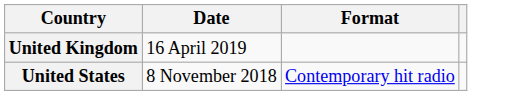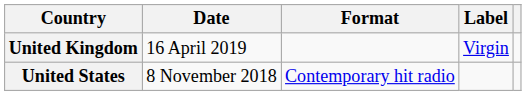+ column: Label | Virgin
